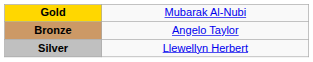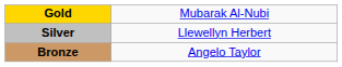rows swapped: Silver <-> Bronze
